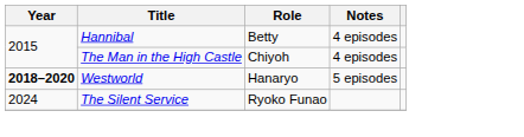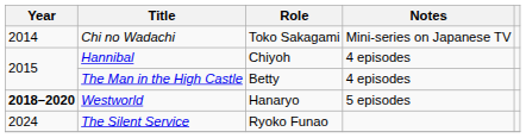+ row: 2014 | Chi no Wadachi | Toko Sakagami | Mini-series on Japanese TV
Hannibal | Role: Betty -> Chiyoh
The Man in the High Castle | Role: Chiyoh -> Betty
